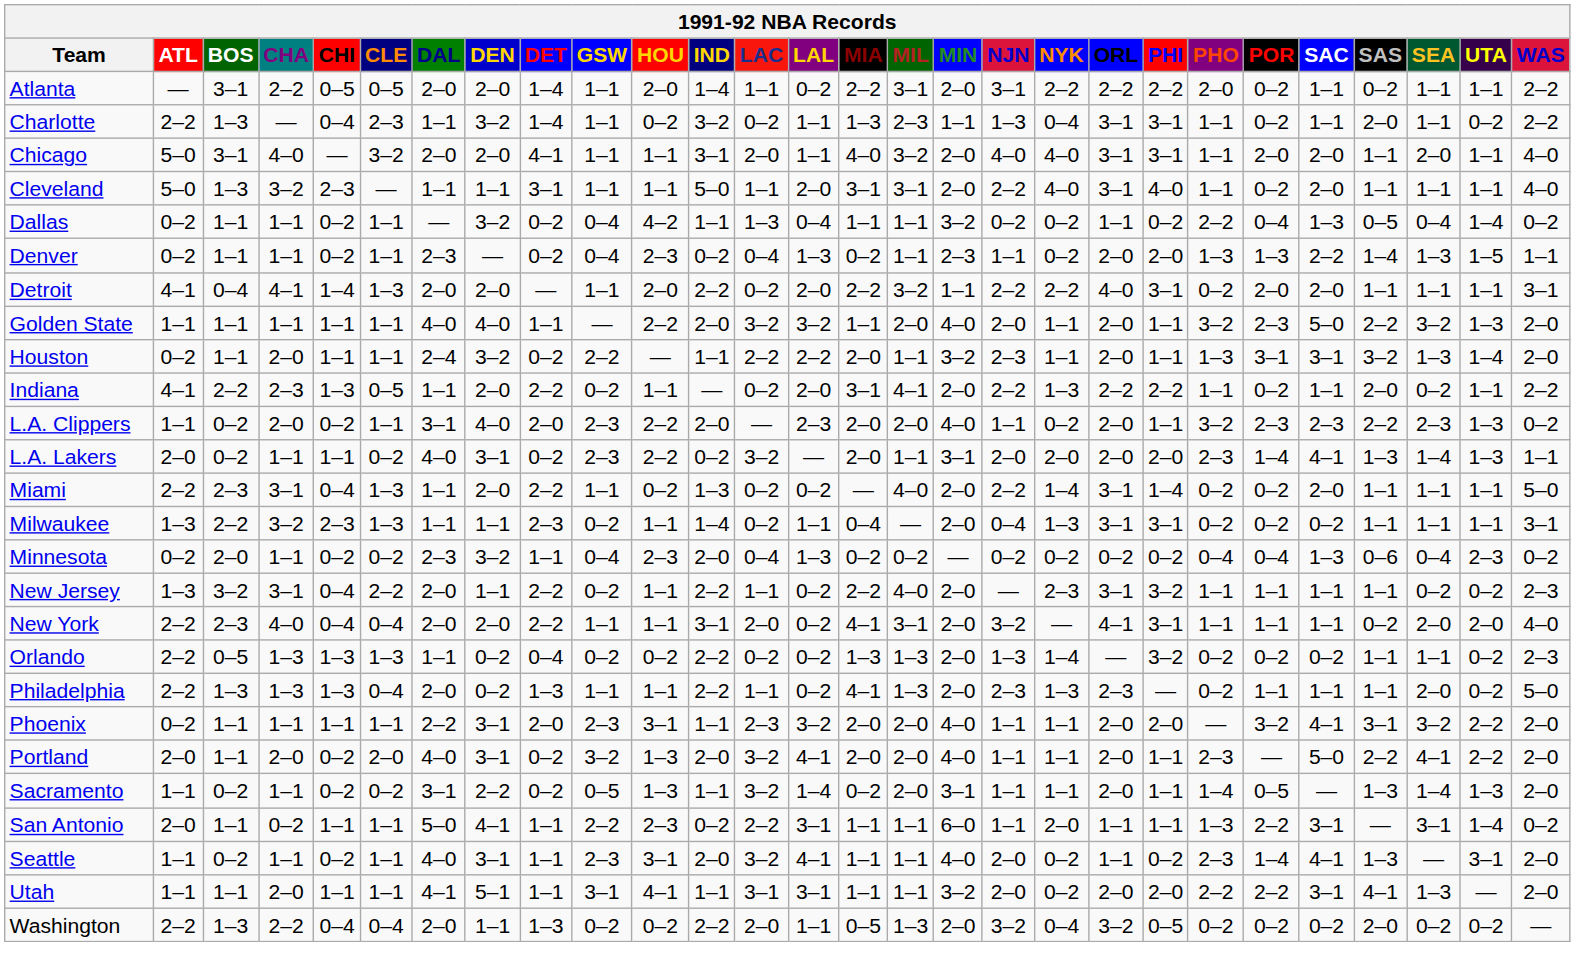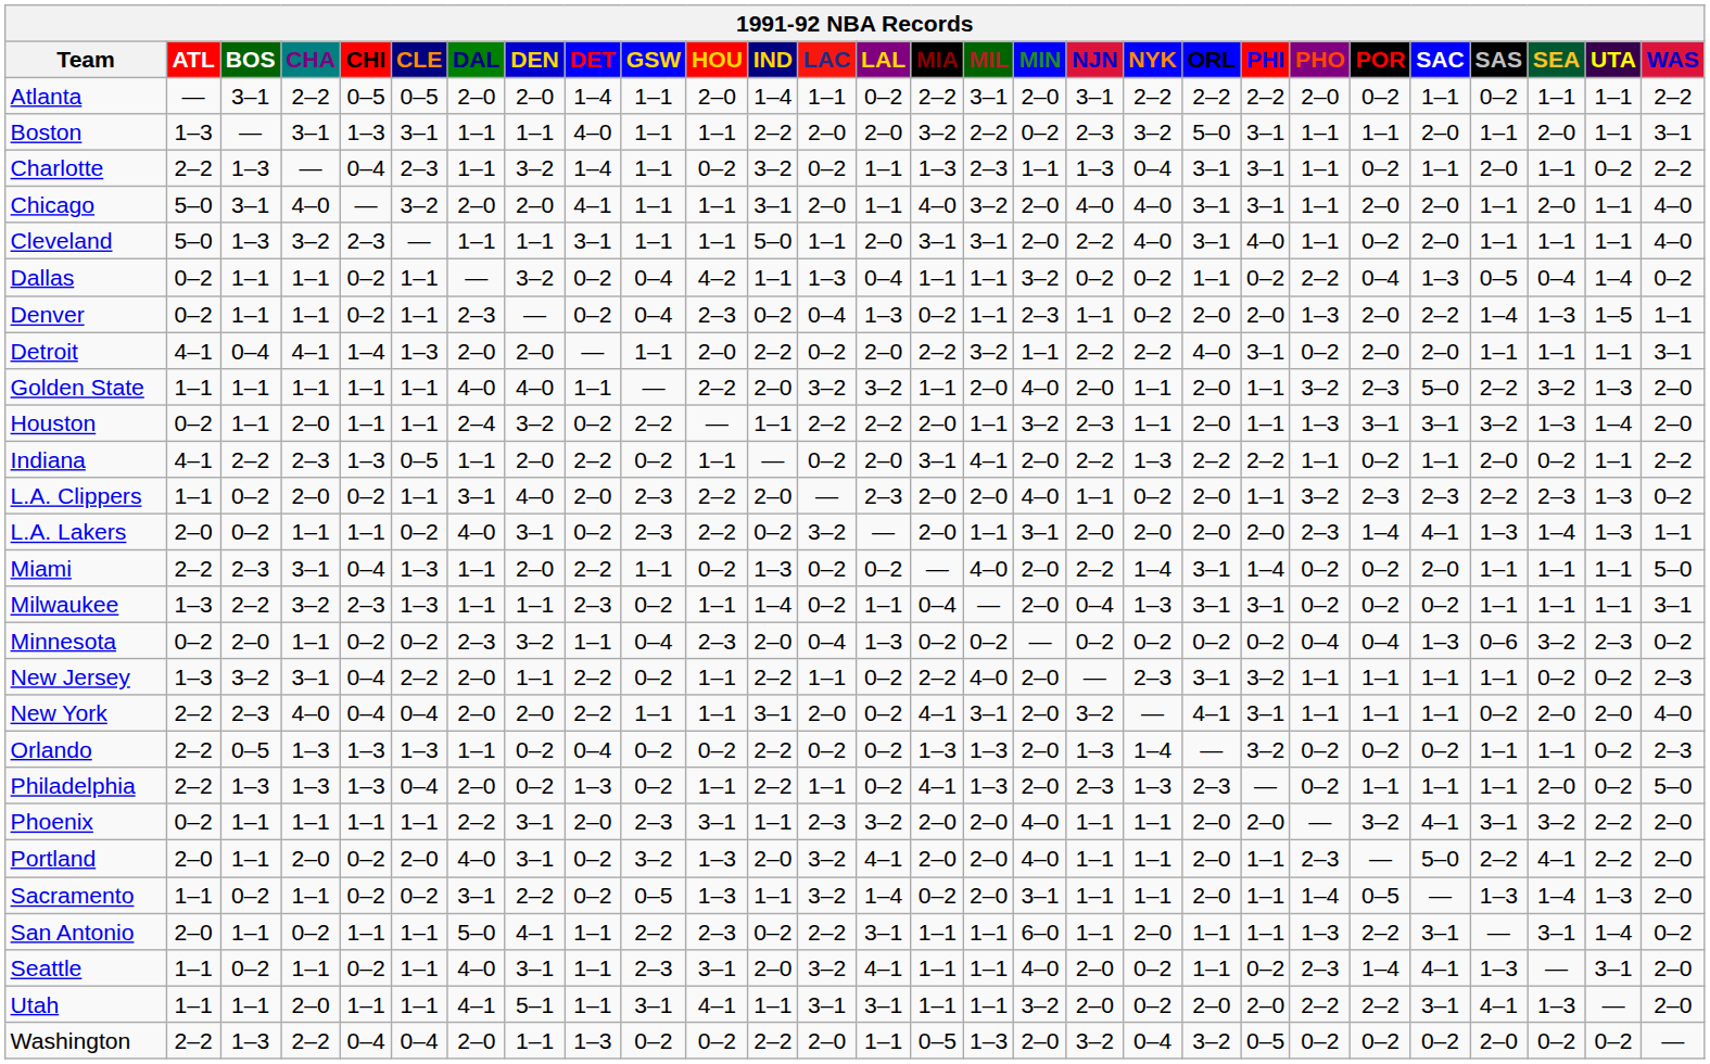+ row: Boston | 1–3 | — | 3–1 | 1–3 | 3–1 | 1–1 | 1–1 | 4–0 | 1–1 | 1–1 | 2–2 | 2–0 | 2–0 | 3–2 | 2–2 | 0–2 | 2–3 | 3–2 | 5–0 | 3–1 | 1–1 | 1–1 | 2–0 | 1–1 | 2–0 | 1–1 | 3–1
Denver | POR: 1–3 -> 2–0
Minnesota | SEA: 0–4 -> 3–2
Philadelphia | GSW: 1–1 -> 0–2
